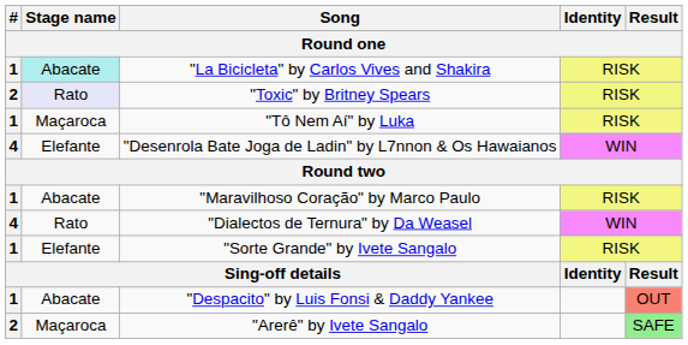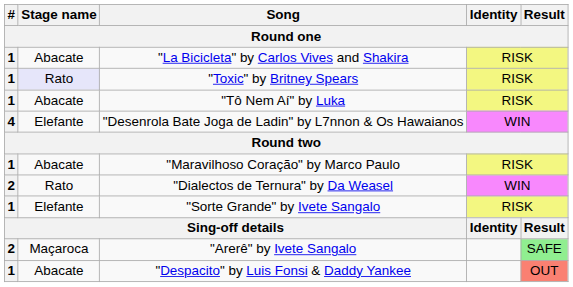"La Bicicleta" by Carlos Vives and Shakira | Stage name: paleturquoise background -> no background
"Toxic" by Britney Spears | #: 2 -> 1
"Tô Nem Aí" by Luka | Stage name: Maçaroca -> Abacate
"Dialectos de Ternura" by Da Weasel | #: 4 -> 2
rows swapped: "Despacito" by Luis Fonsi & Daddy Yankee <-> "Arerê" by Ivete Sangalo
